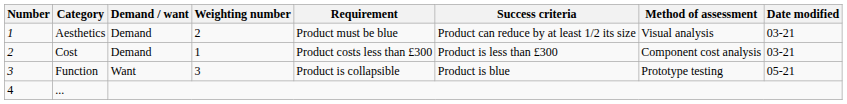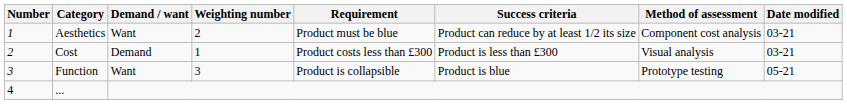Aesthetics | Demand / want: Demand -> Want
Aesthetics | Method of assessment: Visual analysis -> Component cost analysis
Cost | Method of assessment: Component cost analysis -> Visual analysis
